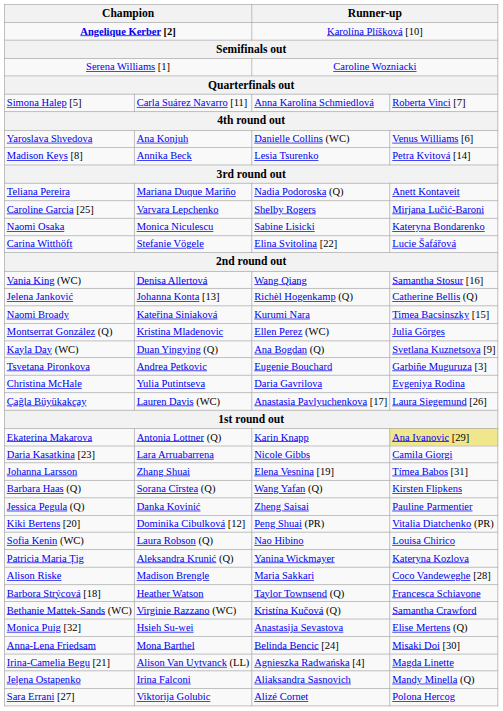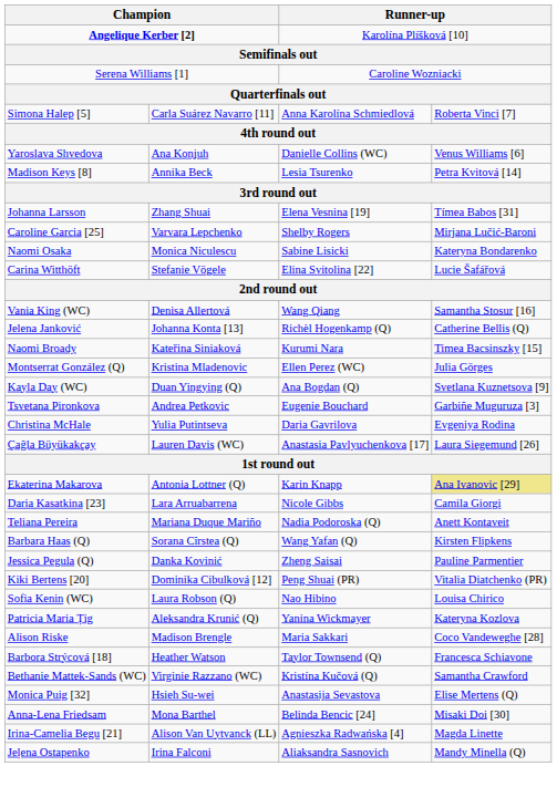rows swapped: Johanna Larsson <-> Teliana Pereira
- row: Sara Errani [27] | Viktorija Golubic | Alizé Cornet | Polona Hercog
